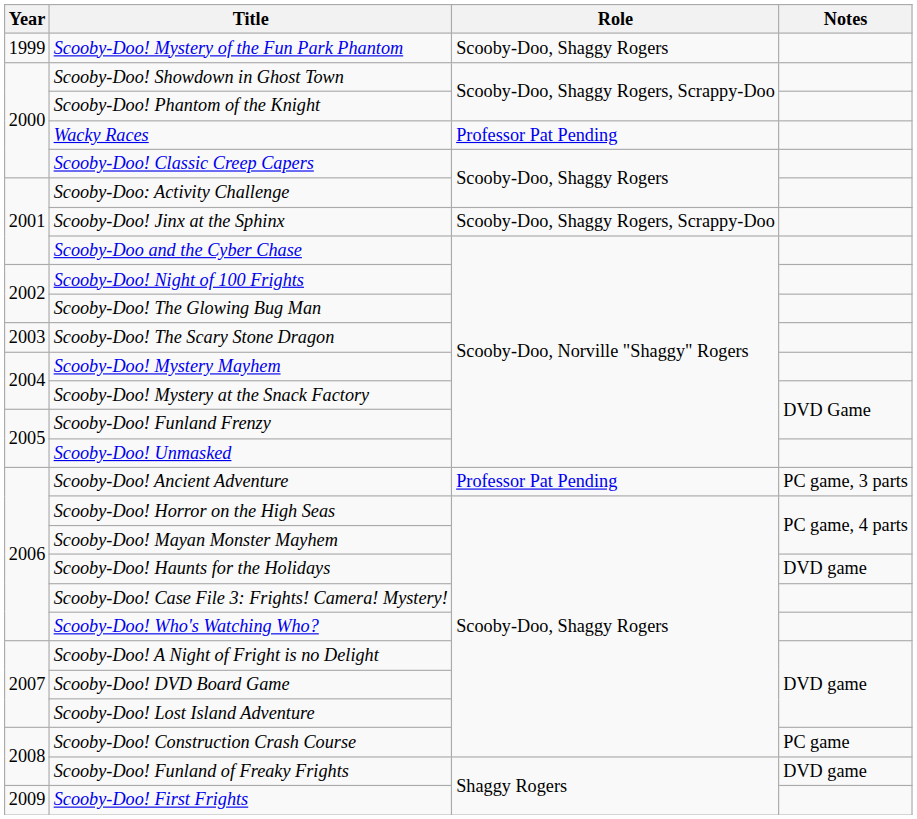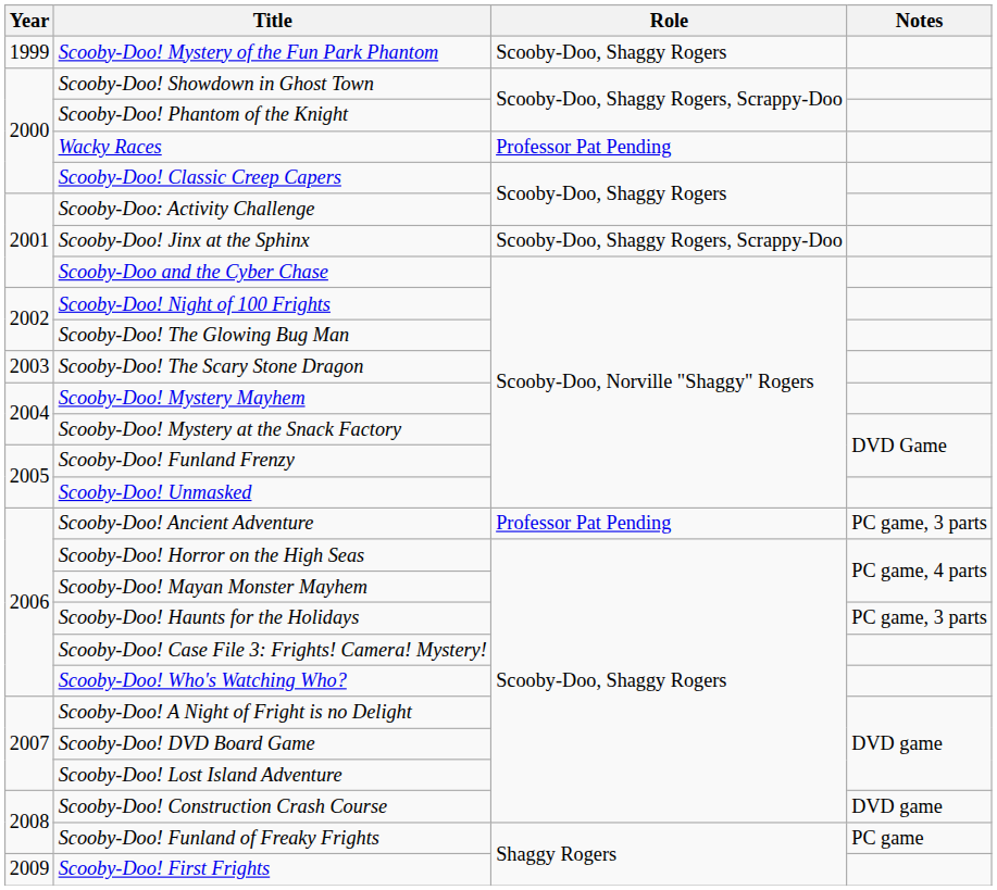Scooby-Doo! Haunts for the Holidays | Notes: DVD game -> PC game, 3 parts
Scooby-Doo! Construction Crash Course | Notes: PC game -> DVD game
Scooby-Doo! Funland of Freaky Frights | Notes: DVD game -> PC game
